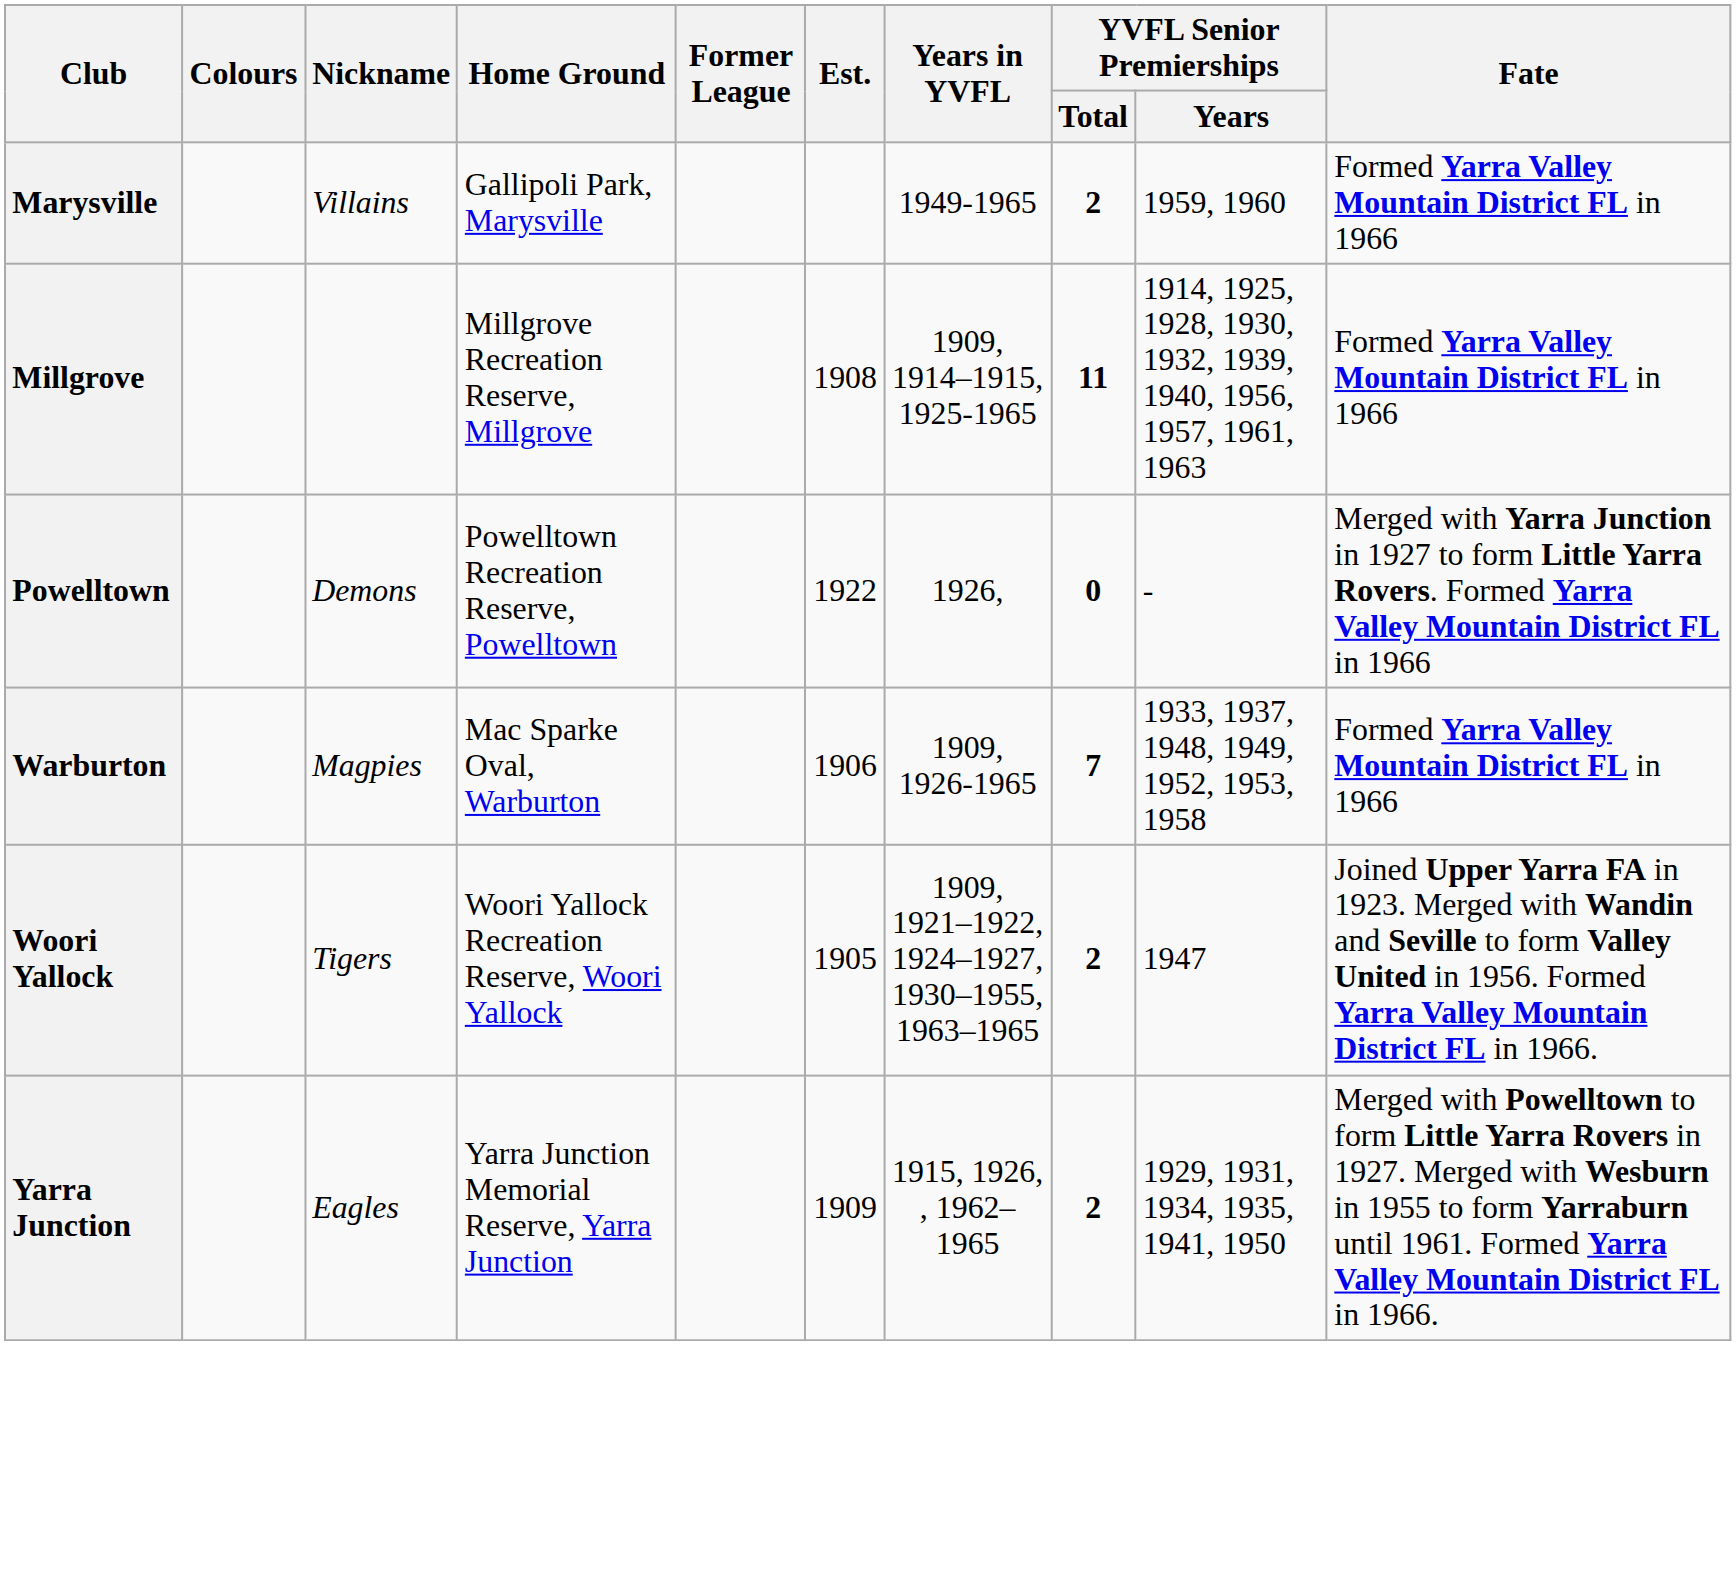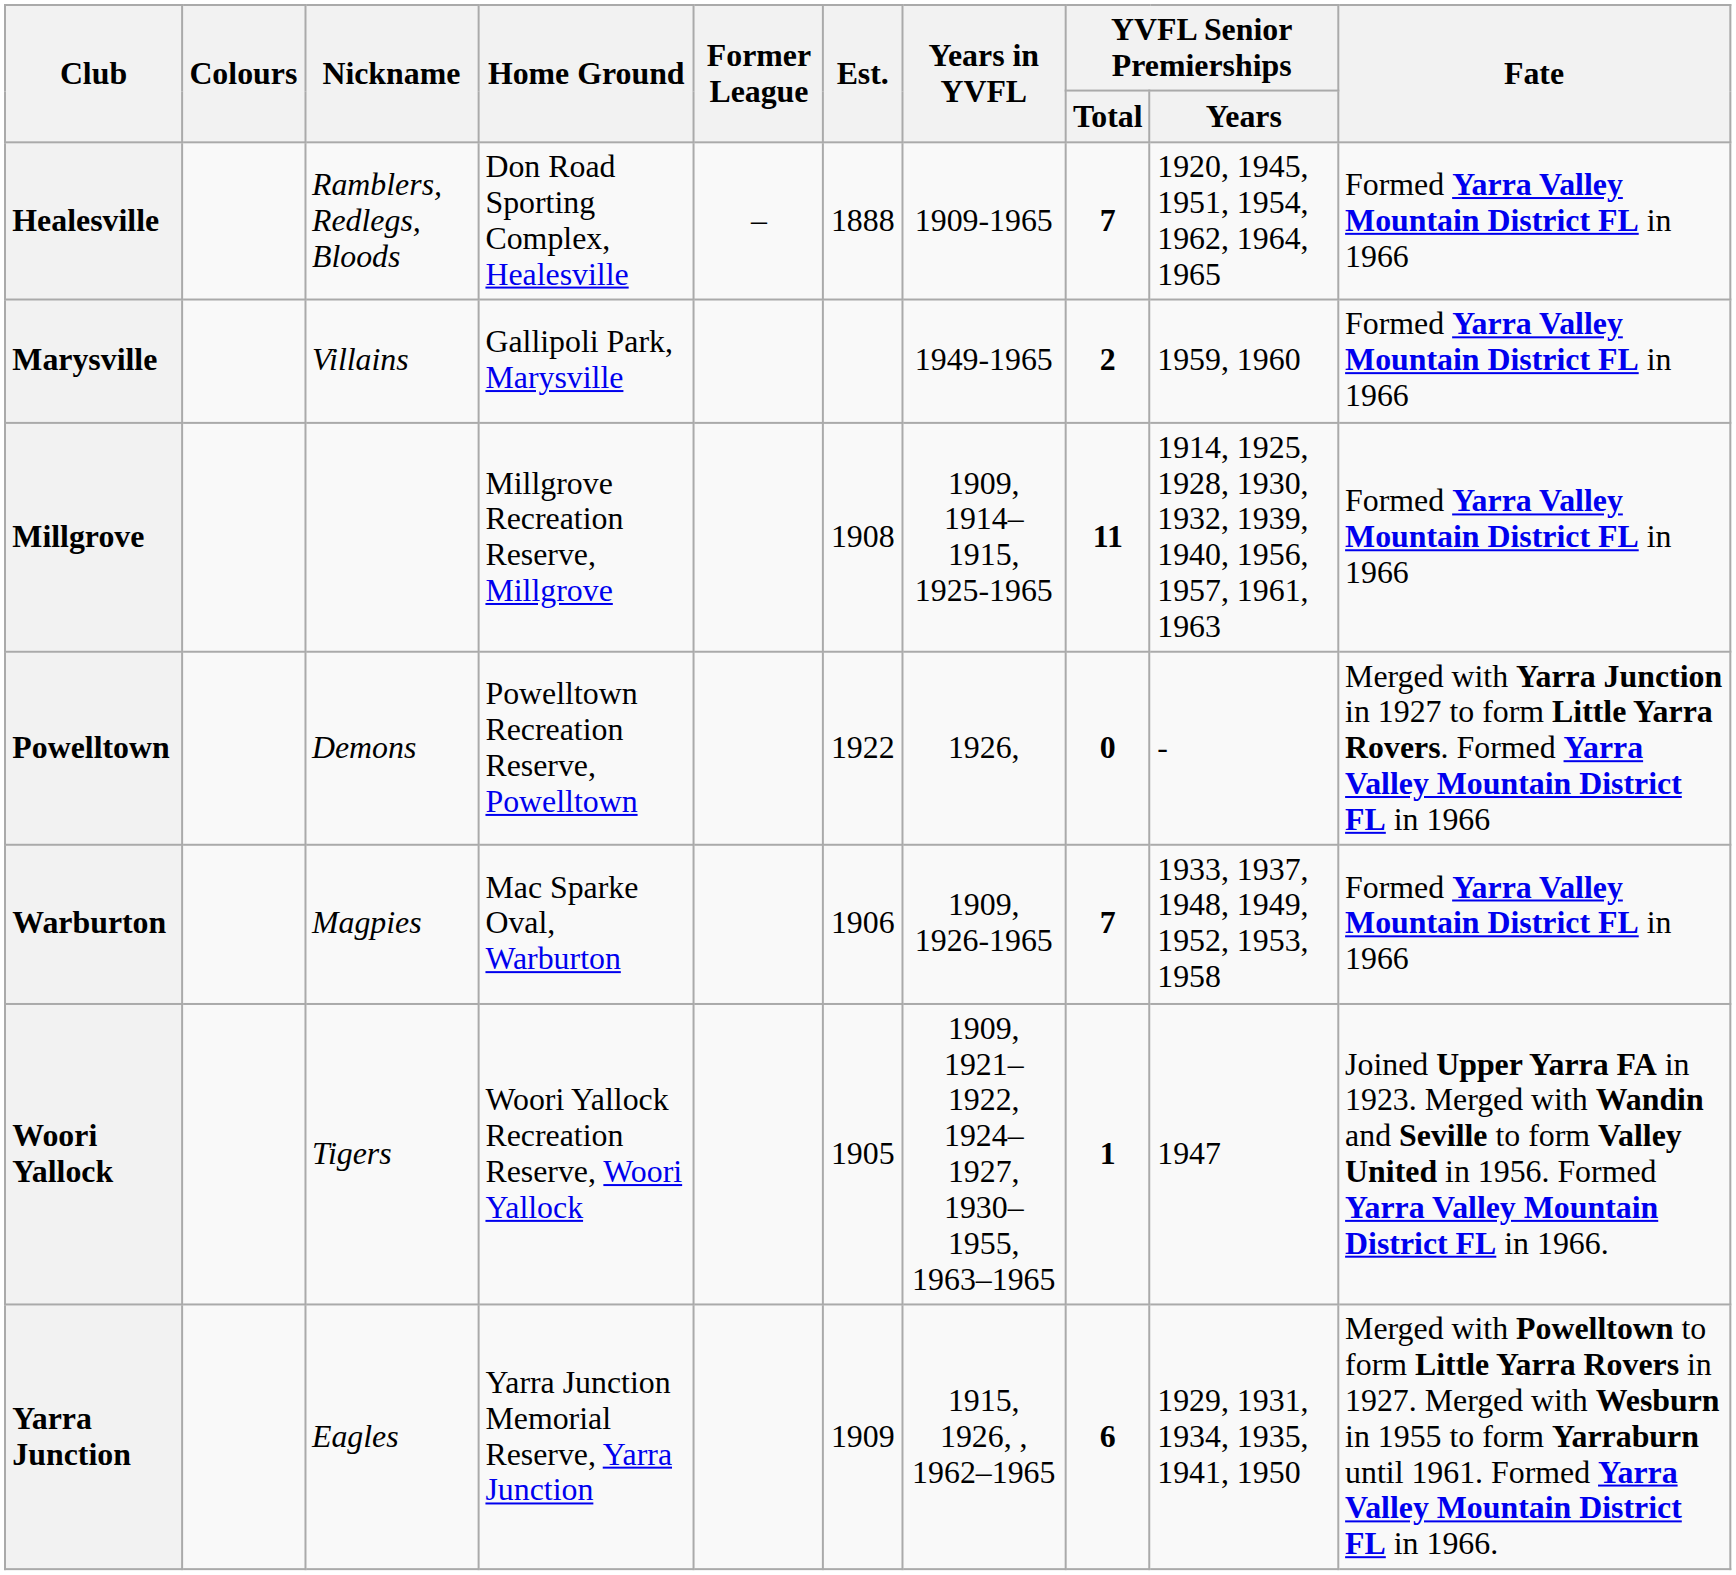+ row: Healesville | Ramblers, Redlegs, Bloods | Don Road Sporting Complex, Healesville | – | 1888 | 1909-1965 | 7 | 1920, 1945, 1951, 1954, 1962, 1964, 1965 | Formed Yarra Valley Mountain District FL in 1966
Woori Yallock | YVFL Senior Premierships / Total: 2 -> 1
Yarra Junction | YVFL Senior Premierships / Total: 2 -> 6
